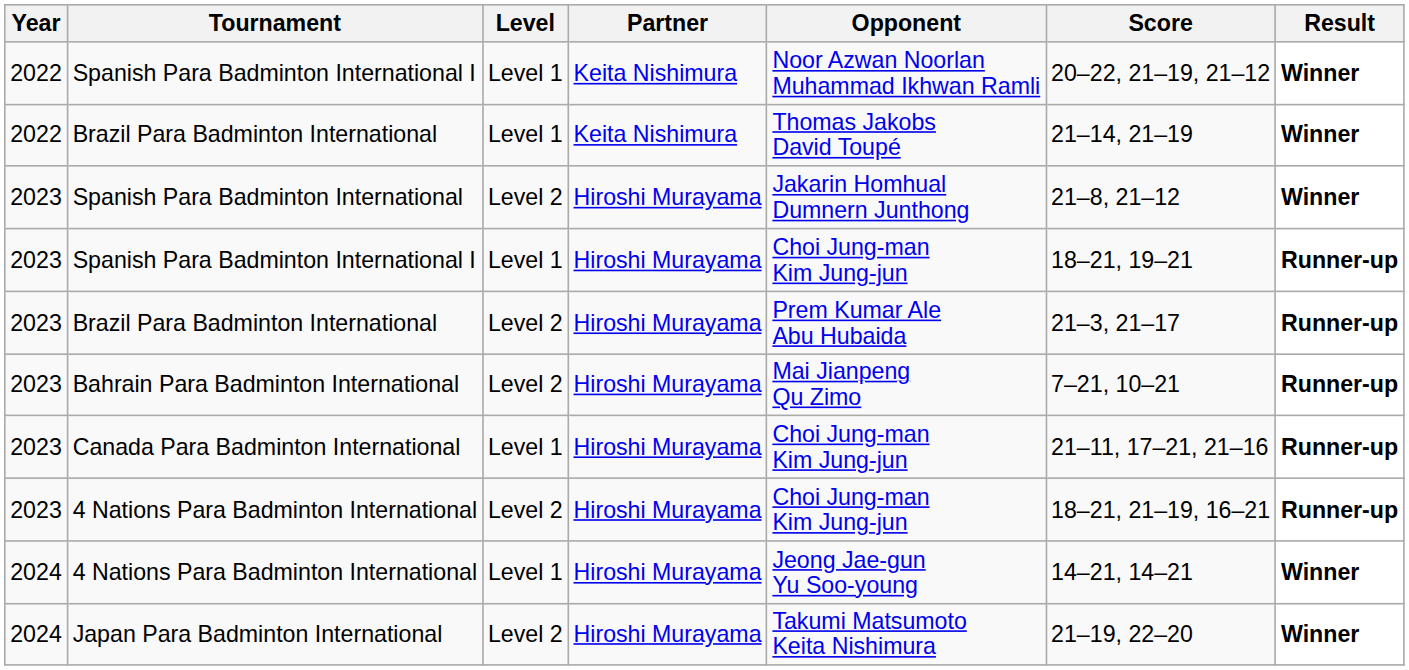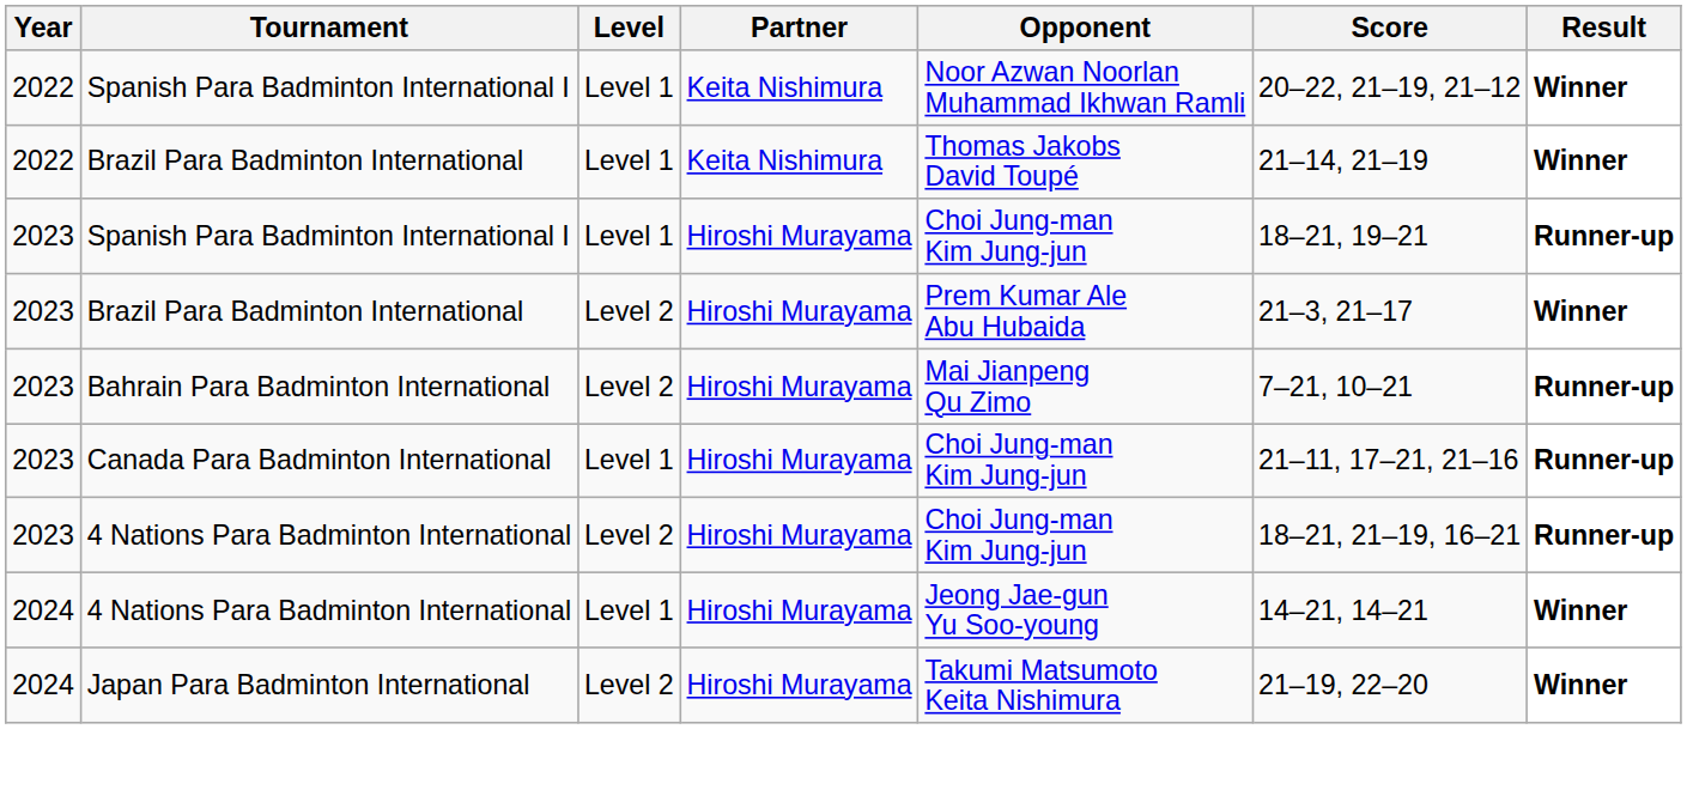- row: 2023 | Spanish Para Badminton International | Level 2 | Hiroshi Murayama | Jakarin Homhual Dumnern Junthong | 21–8, 21–12 | Winner
2023 / Brazil Para Badminton International | Result: Runner-up -> Winner
